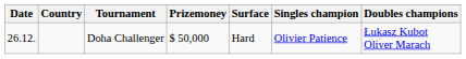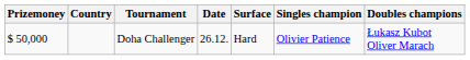columns swapped: Date <-> Prizemoney
